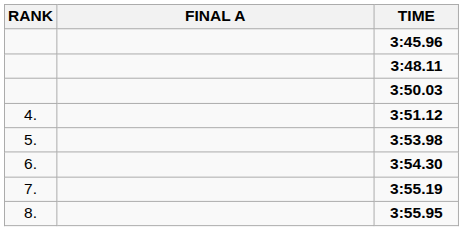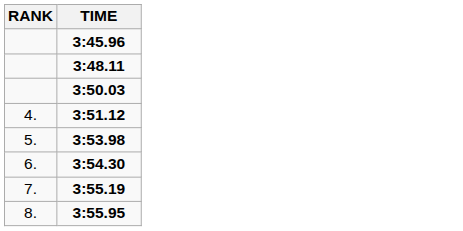- column: FINAL A
